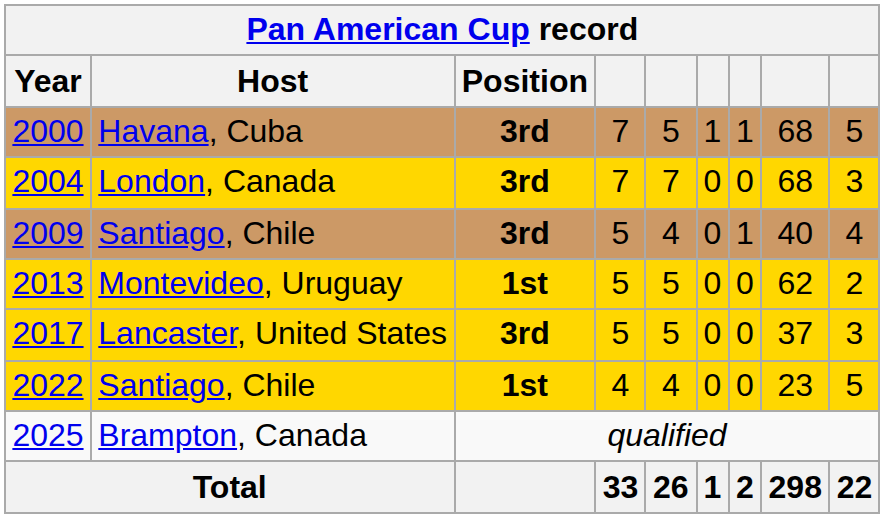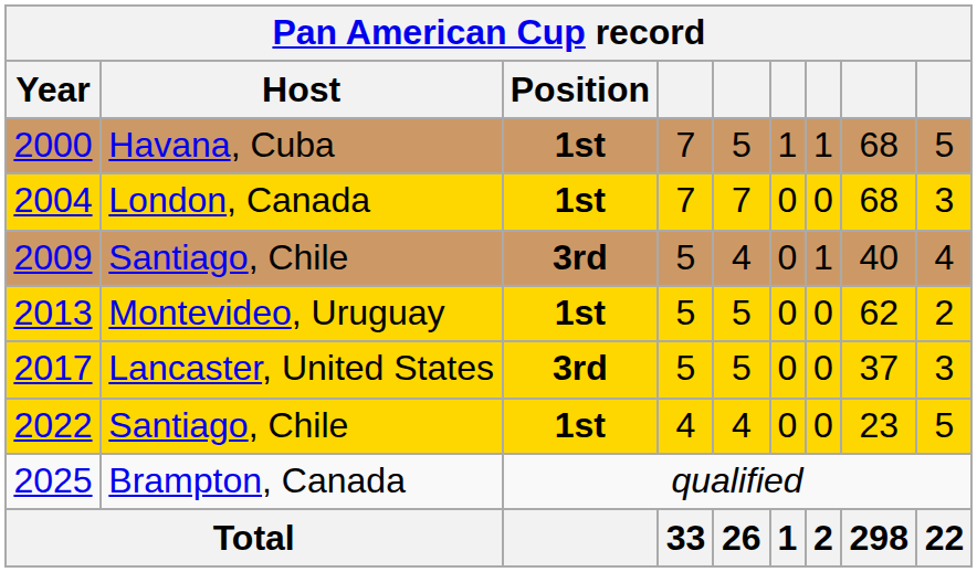2000 | Position: 3rd -> 1st
2004 | Position: 3rd -> 1st
